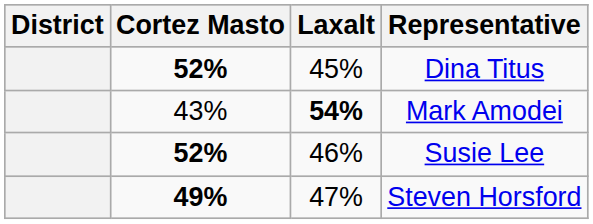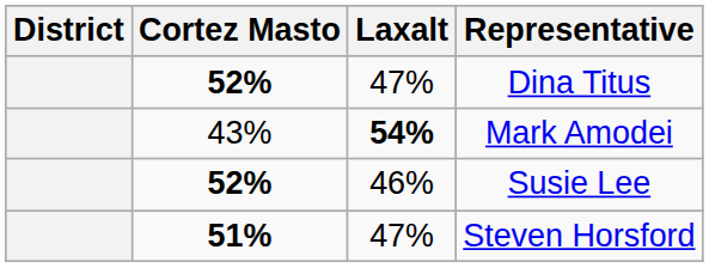Dina Titus | Laxalt: 45% -> 47%
Steven Horsford | Cortez Masto: 49% -> 51%
